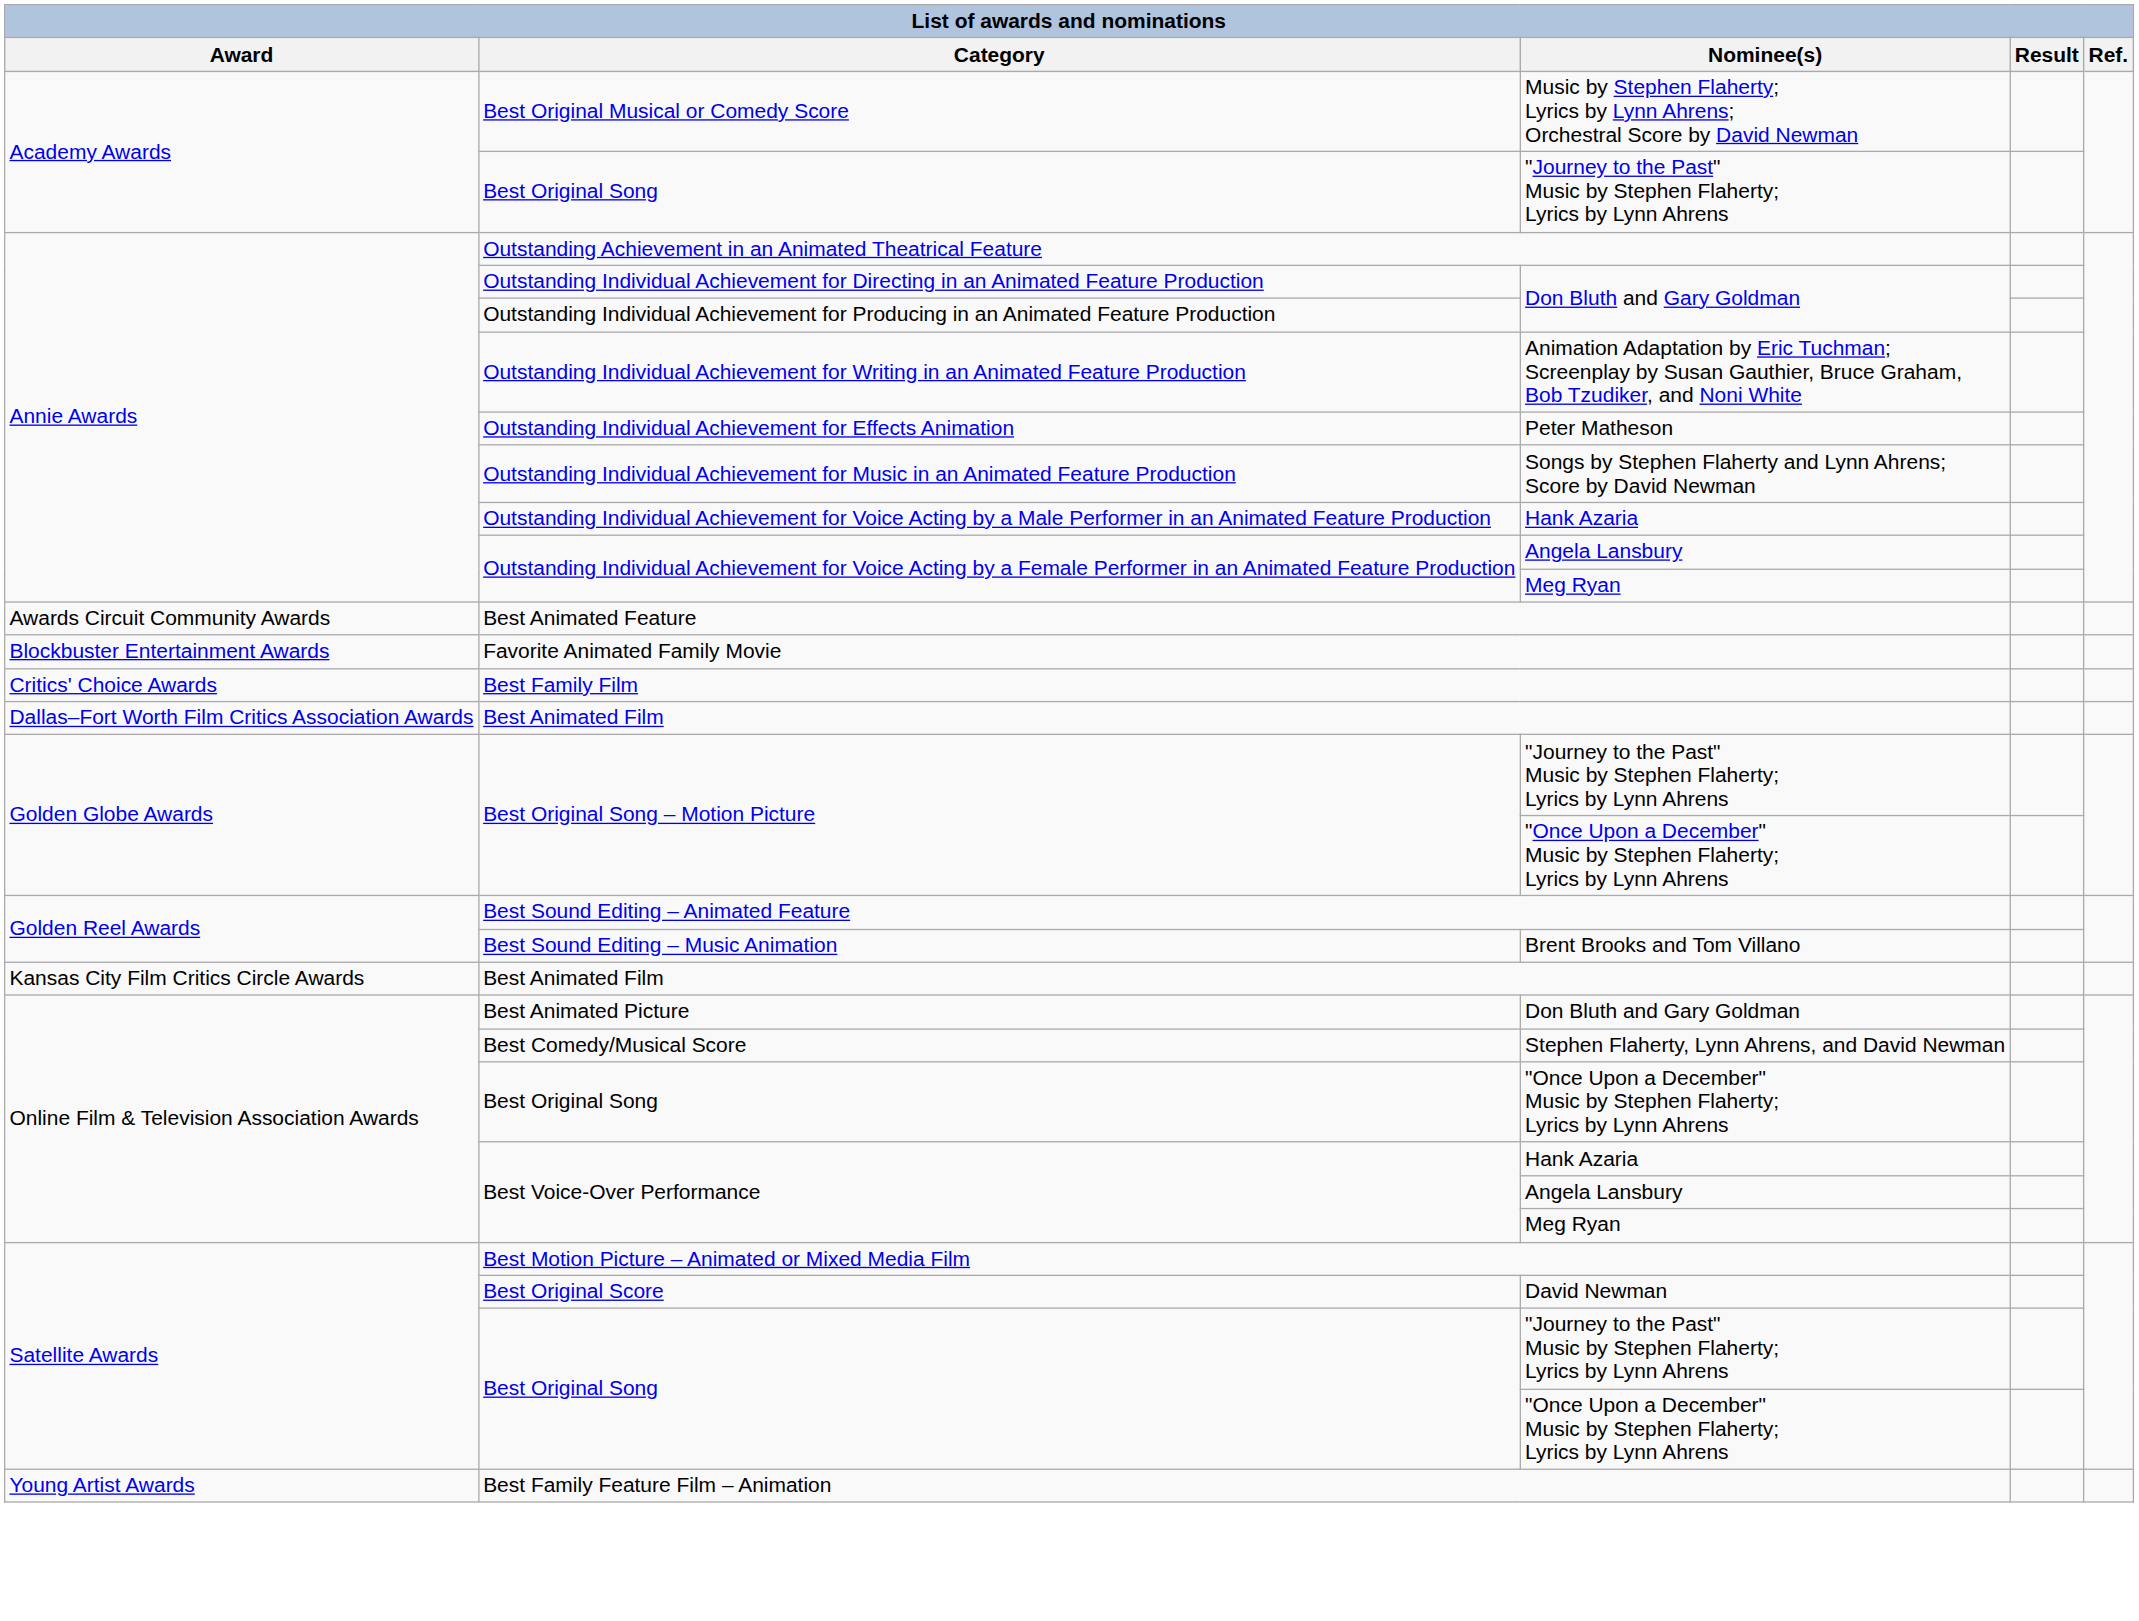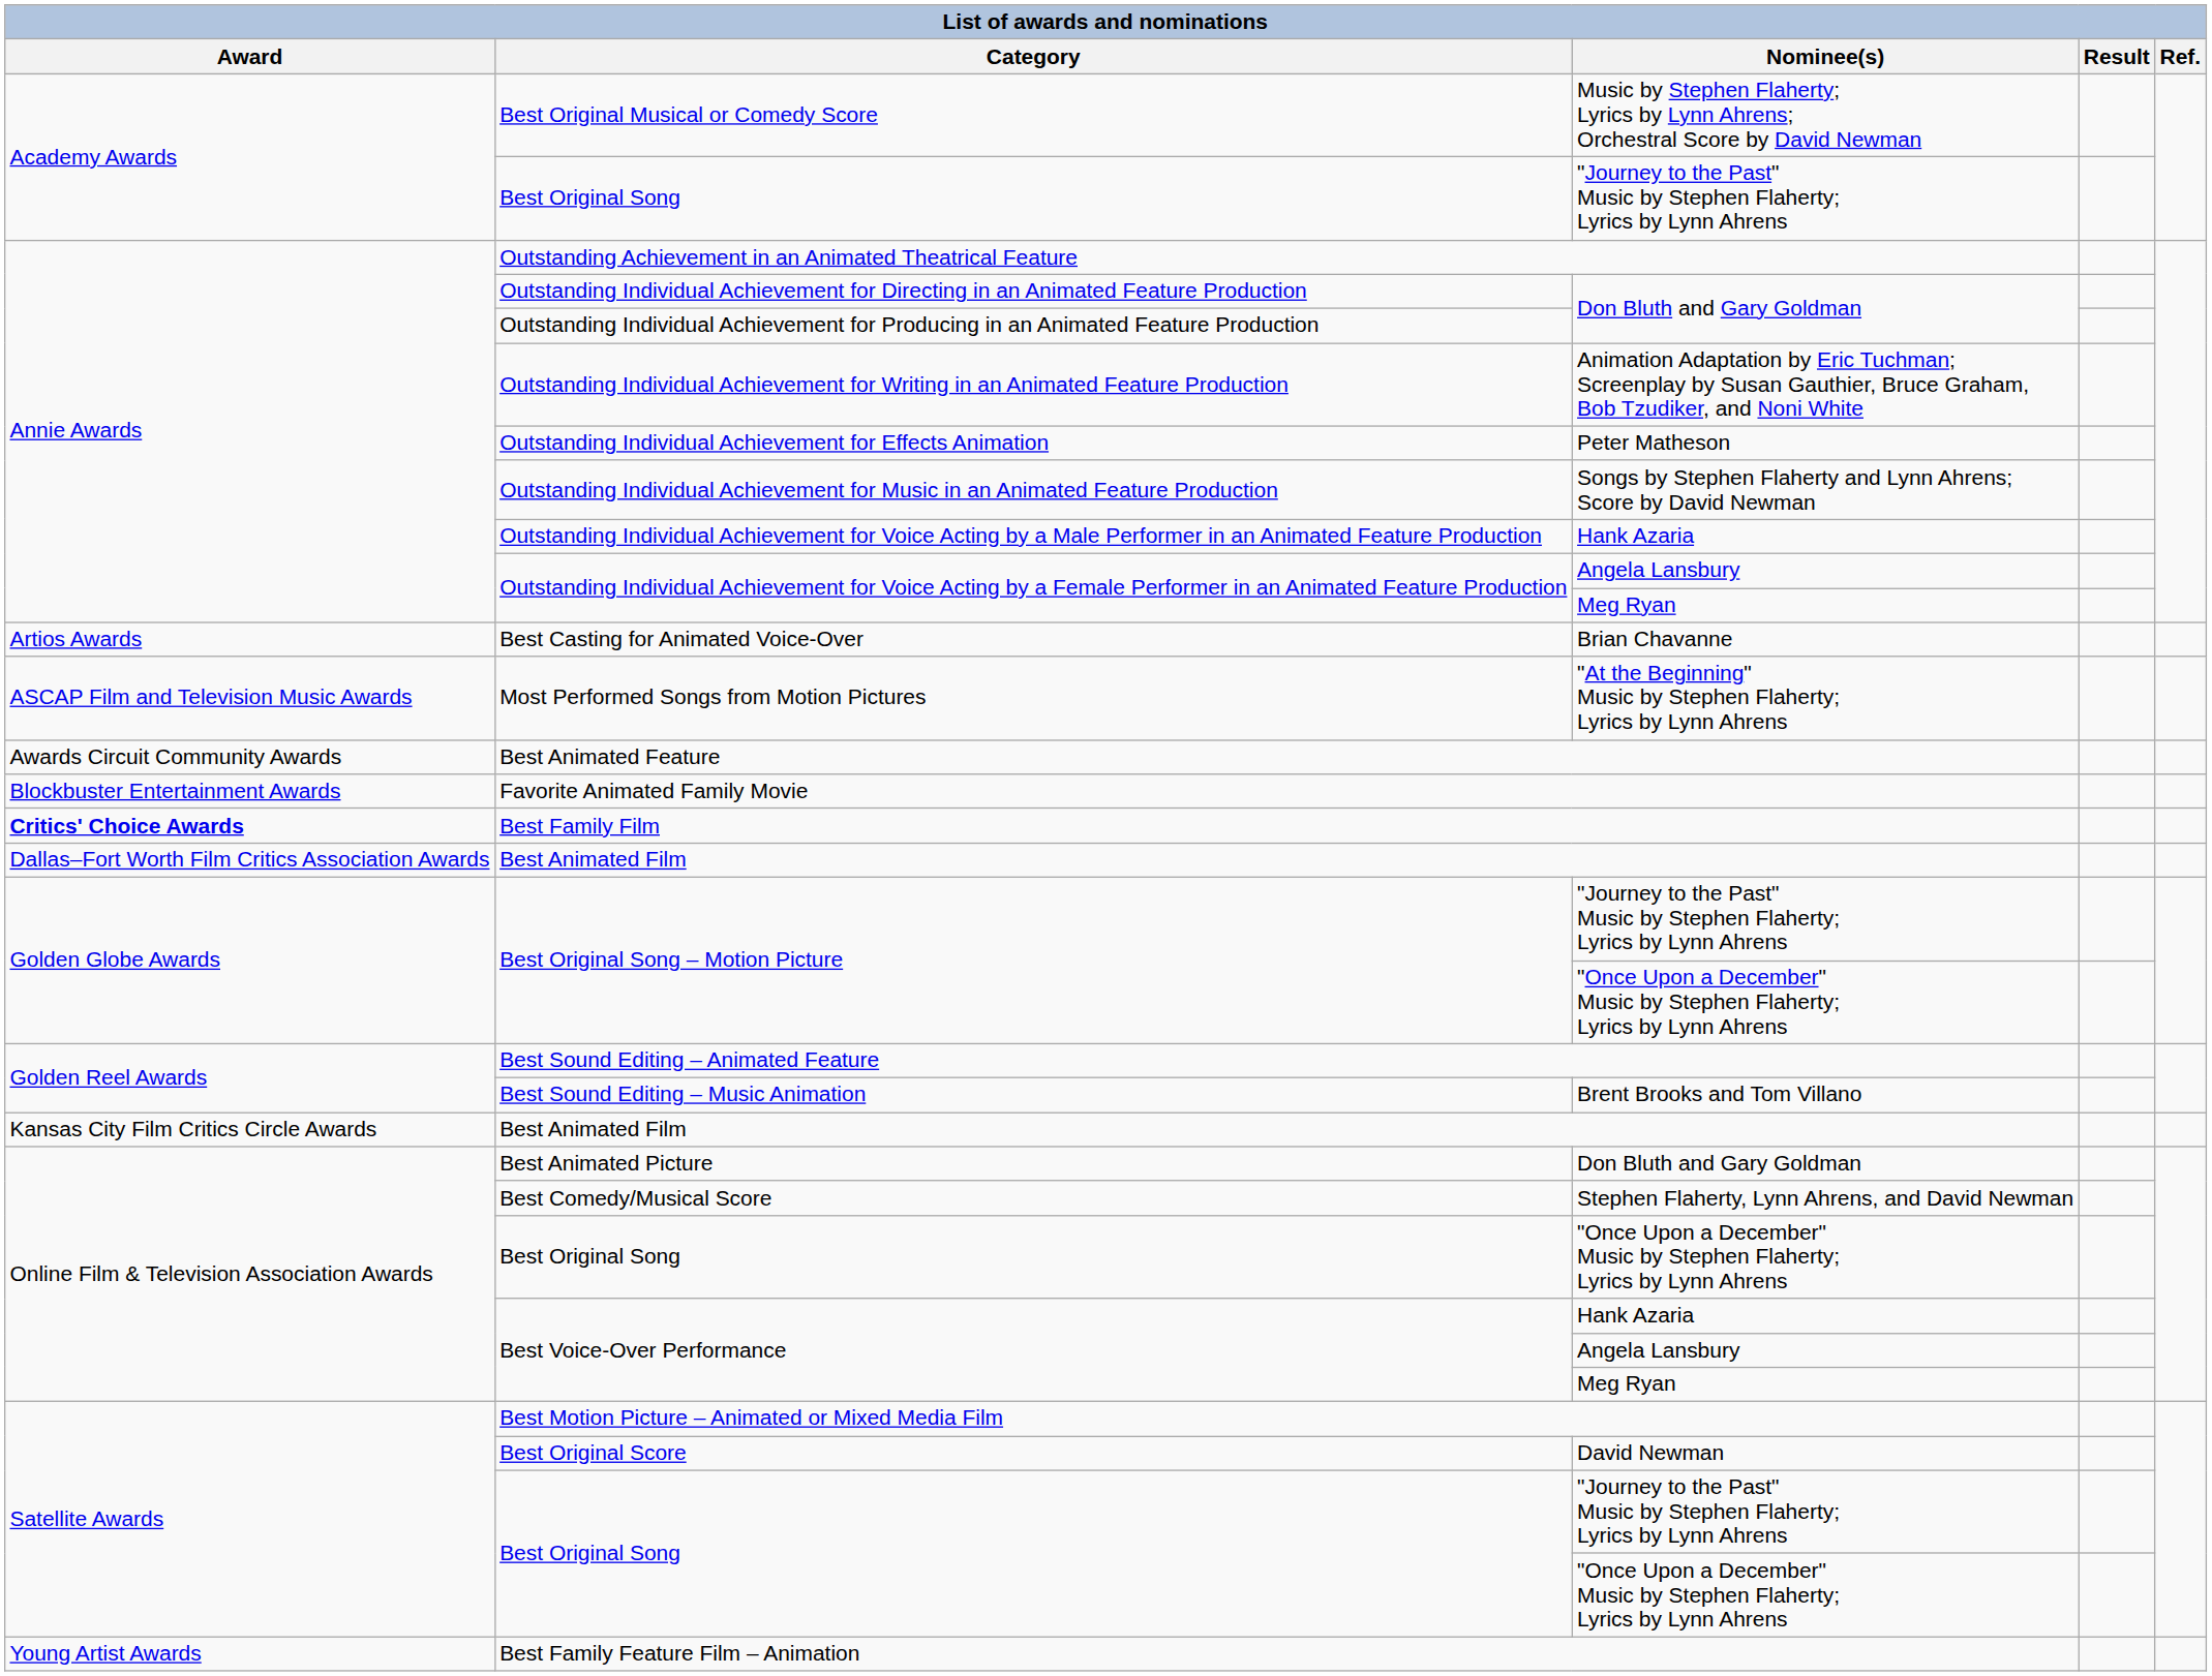+ row: Artios Awards | Best Casting for Animated Voice-Over | Brian Chavanne
+ row: ASCAP Film and Television Music Awards | Most Performed Songs from Motion Pictures | "At the Beginning" Music by Stephen Flaherty; Lyrics by Lynn Ahrens
Best Family Film | Award: normal -> bold
